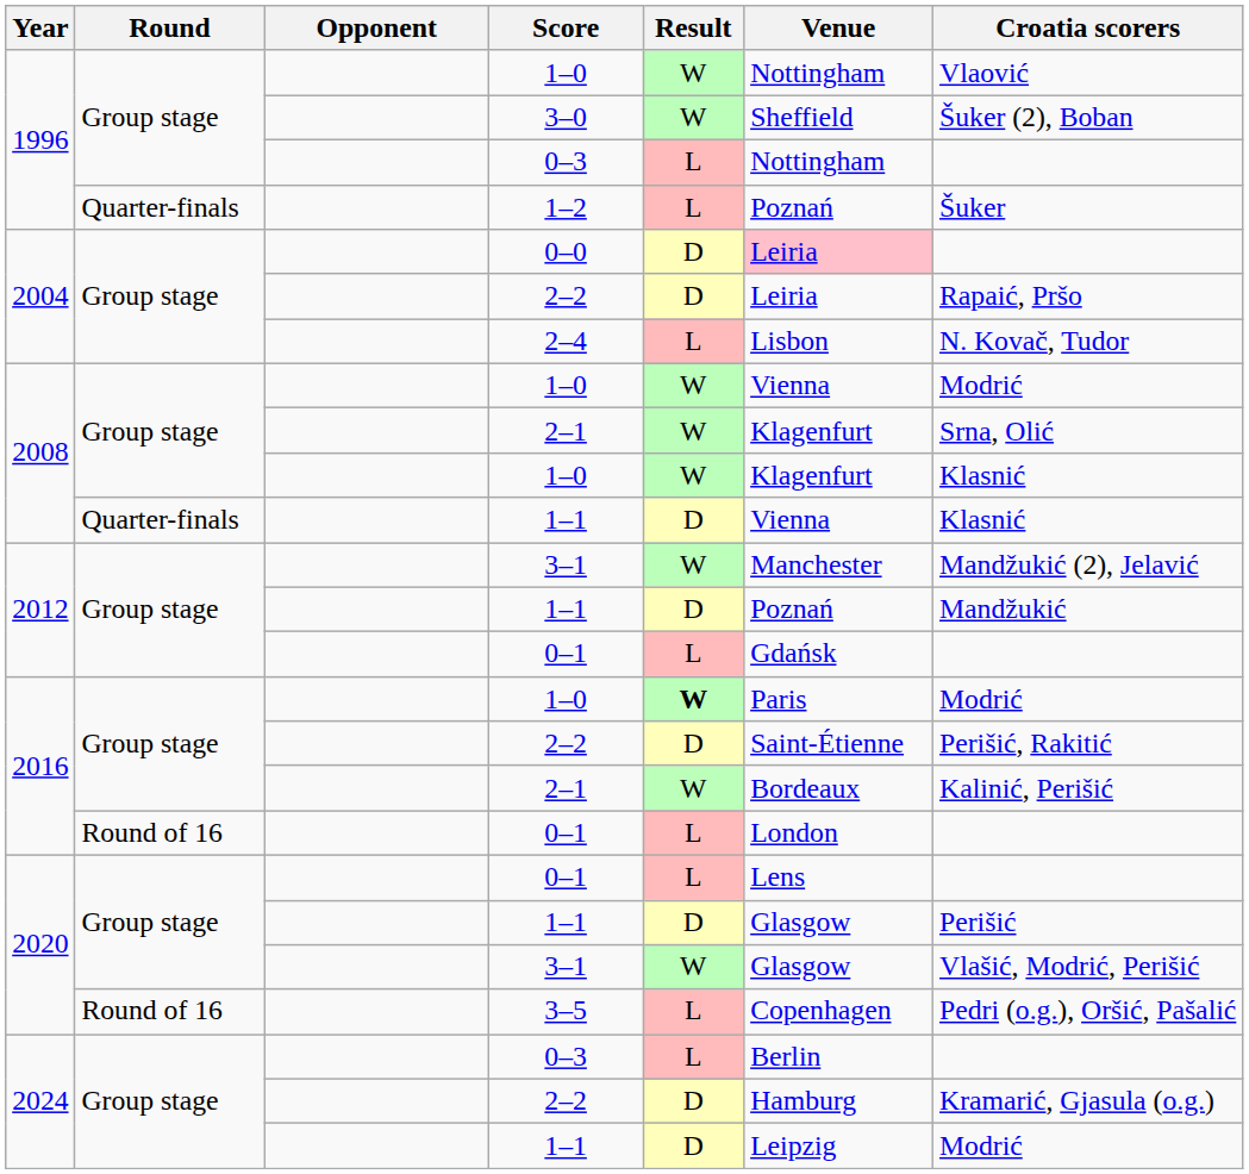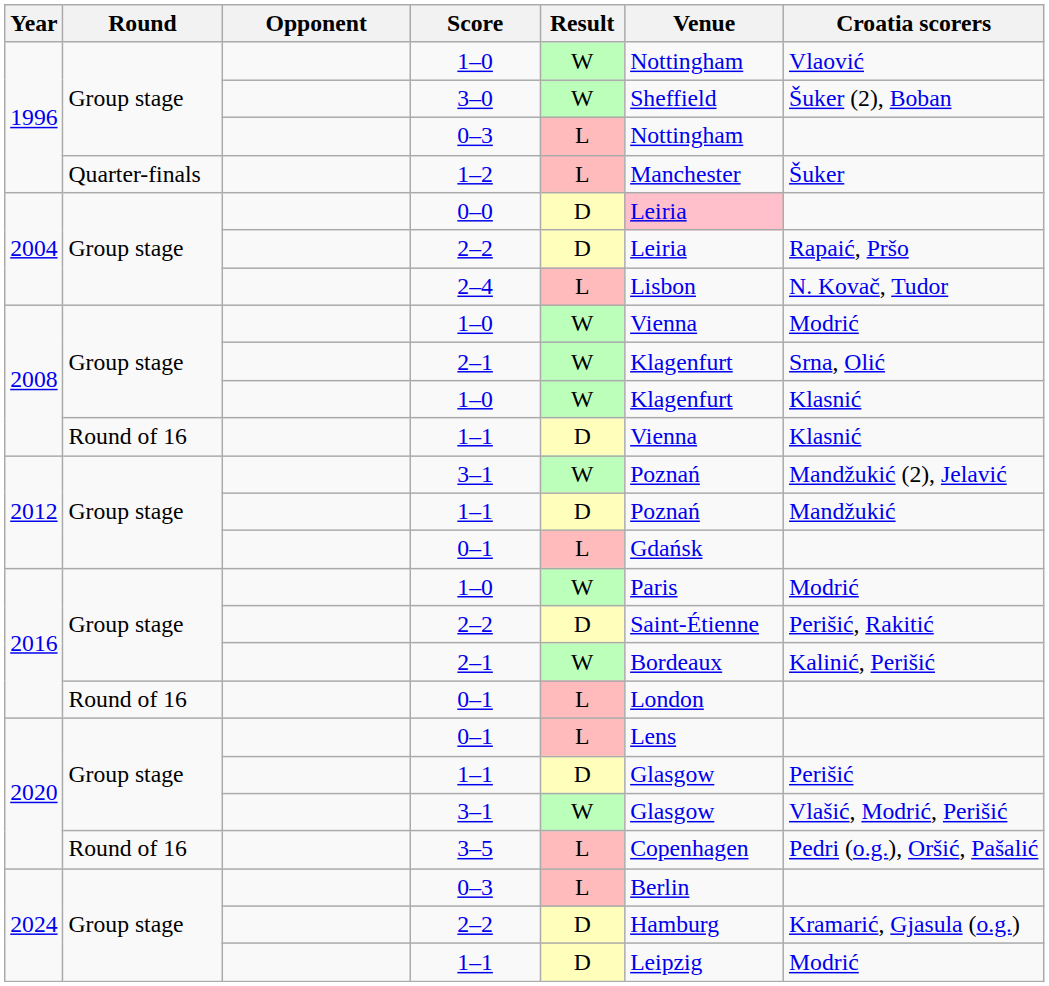1–2 | Venue: Poznań -> Manchester
2008 / 1–1 | Round: Quarter-finals -> Round of 16
2012 / 3–1 | Venue: Manchester -> Poznań
2016 / 1–0 | Result: bold -> normal
